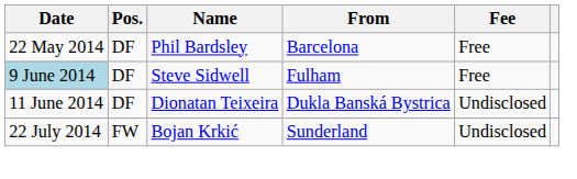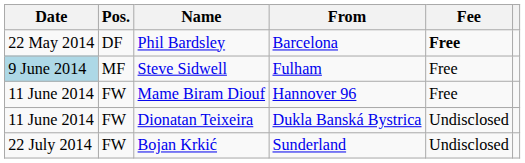Phil Bardsley | Fee: normal -> bold
Steve Sidwell | Pos.: DF -> MF
+ row: 11 June 2014 | FW | Mame Biram Diouf | Hannover 96 | Free
Dionatan Teixeira | Pos.: DF -> FW
